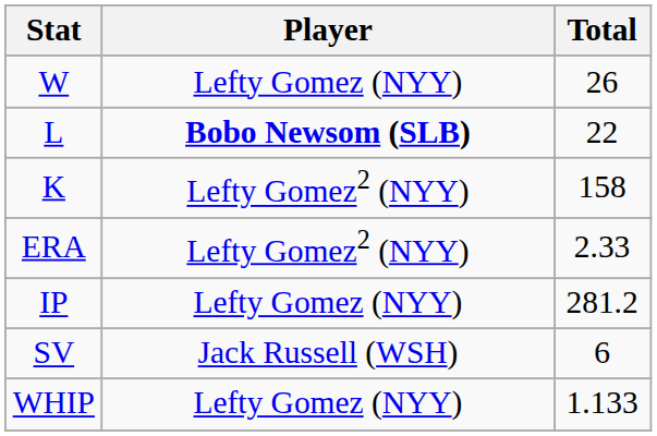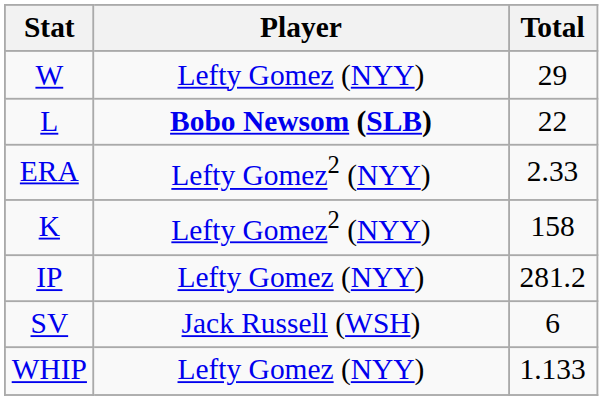W | Total: 26 -> 29
rows swapped: ERA <-> K
